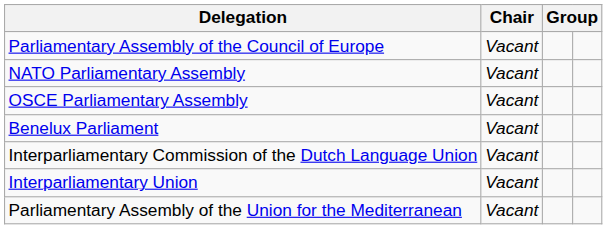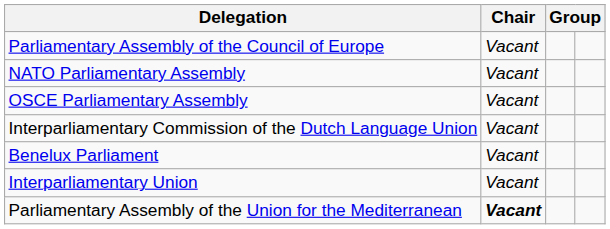rows swapped: Benelux Parliament <-> Interparliamentary Commission of the Dutch Language Union
Parliamentary Assembly of the Union for the Mediterranean | Chair: normal -> bold
